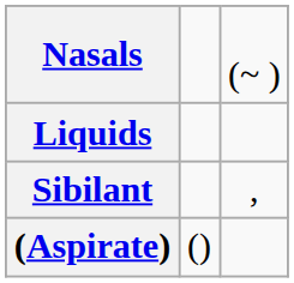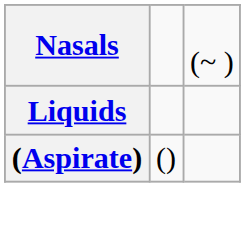- row: Sibilant | ,
